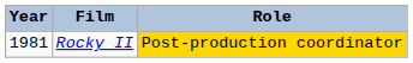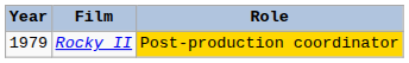Rocky II | Year: 1981 -> 1979
